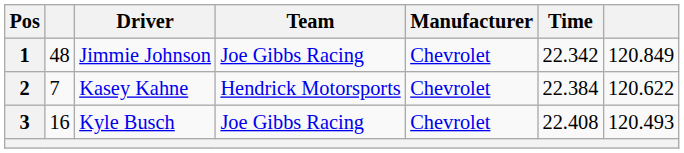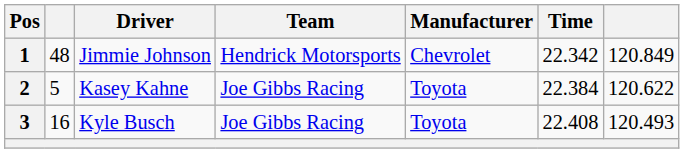1 | Team: Joe Gibbs Racing -> Hendrick Motorsports
2 | column 2: 7 -> 5
2 | Team: Hendrick Motorsports -> Joe Gibbs Racing
2 | Manufacturer: Chevrolet -> Toyota
3 | Manufacturer: Chevrolet -> Toyota
